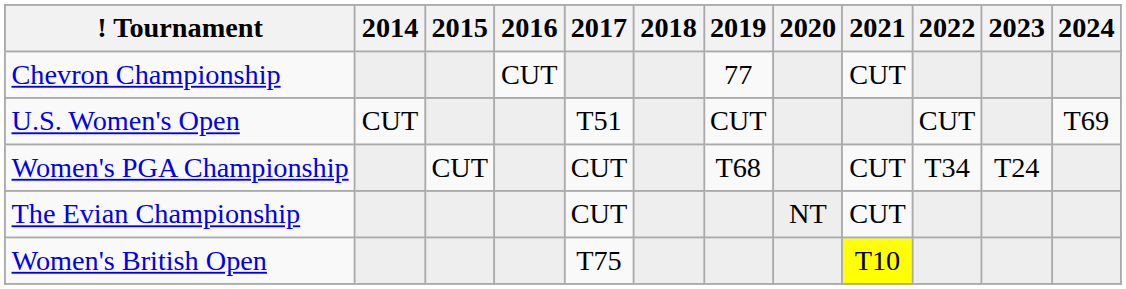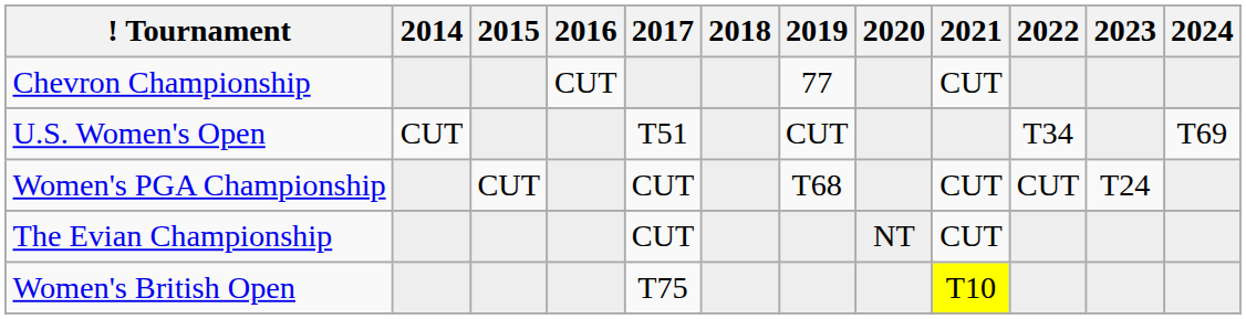U.S. Women's Open | 2022: CUT -> T34
Women's PGA Championship | 2022: T34 -> CUT
